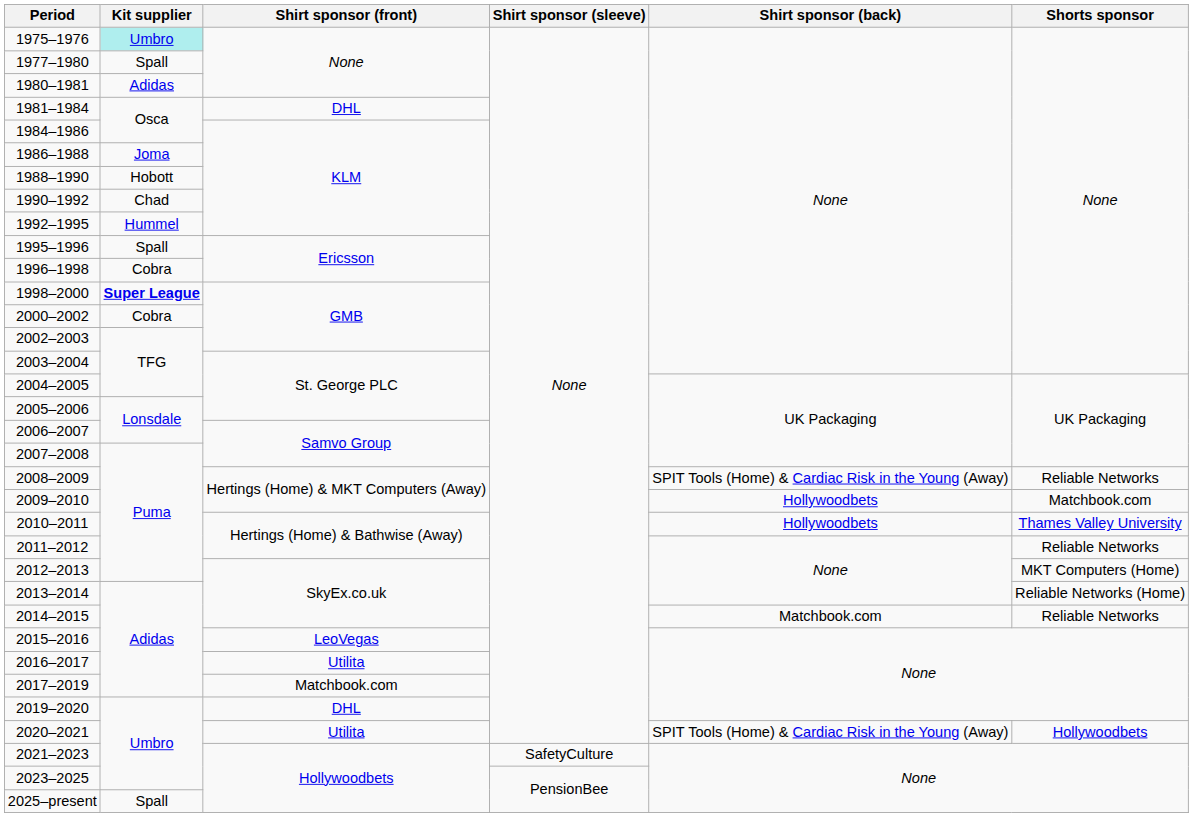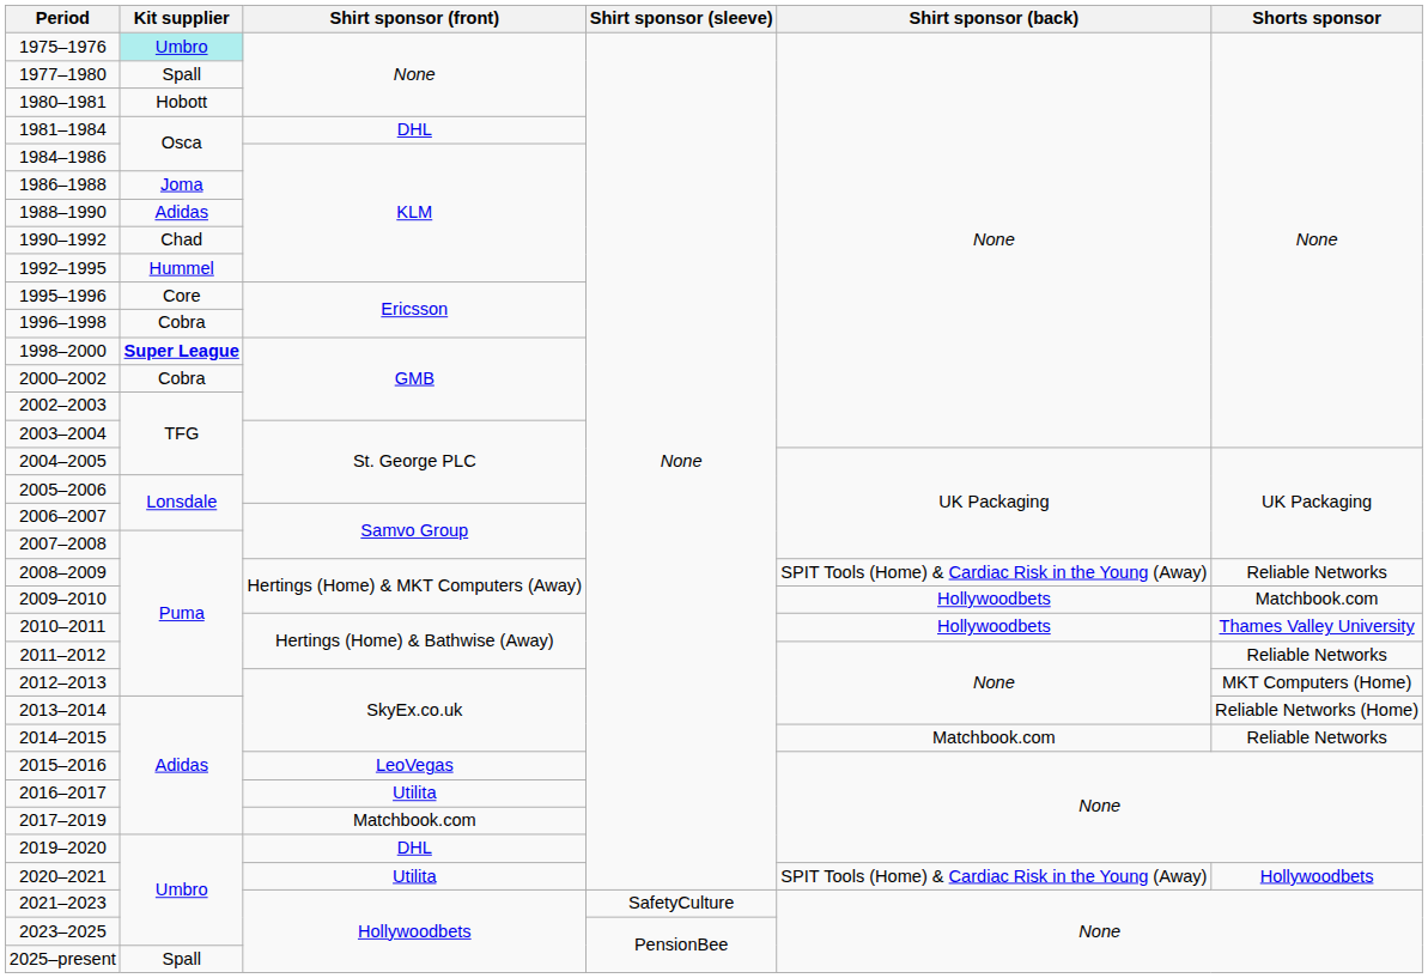1980–1981 | Kit supplier: Adidas -> Hobott
1988–1990 | Kit supplier: Hobott -> Adidas
1995–1996 | Kit supplier: Spall -> Core
